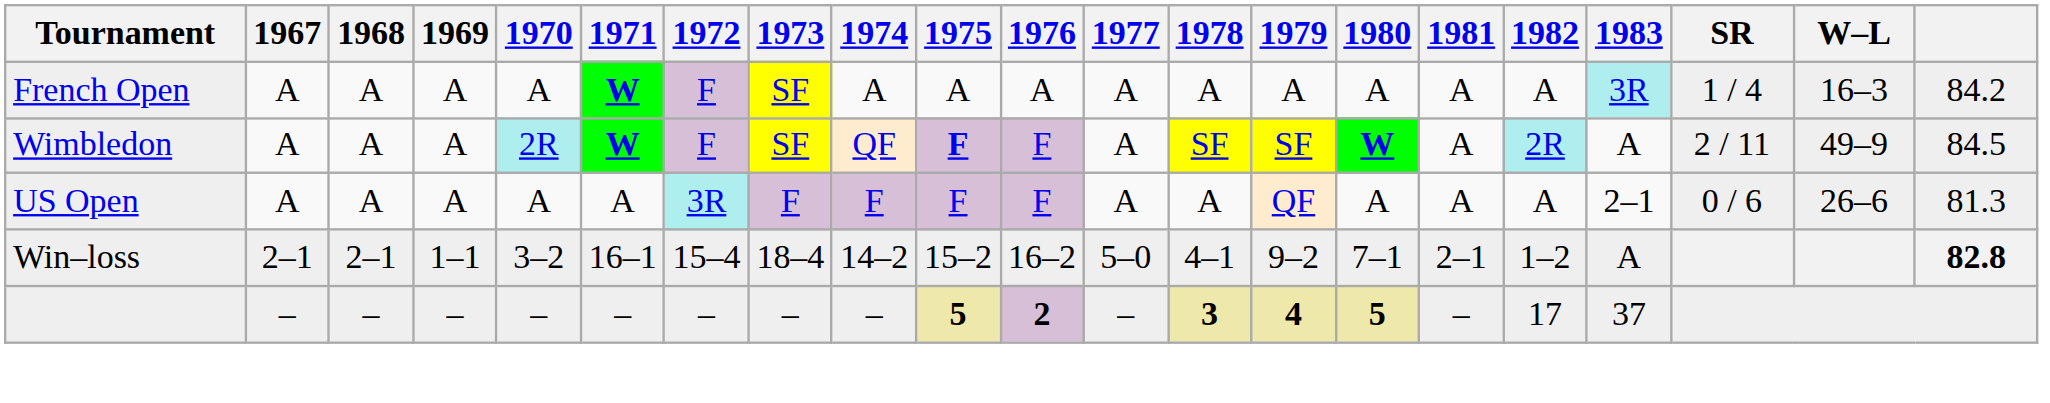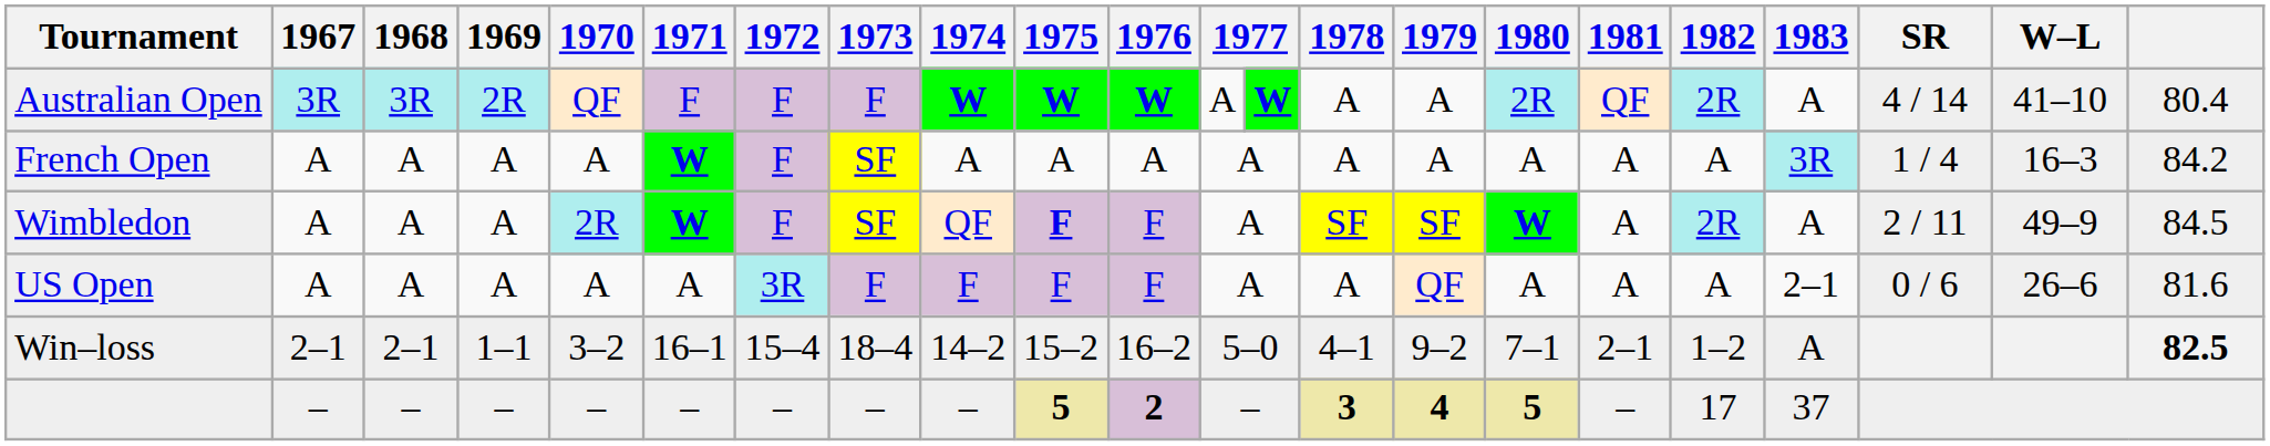+ row: Australian Open | 3R | 3R | 2R | QF | F | F | F | W | W | W | A | W | A | A | 2R | QF | 2R | A | 4 / 14 | 41–10 | 80.4
US Open | column 22: 81.3 -> 81.6
Win–loss | column 22: 82.8 -> 82.5
